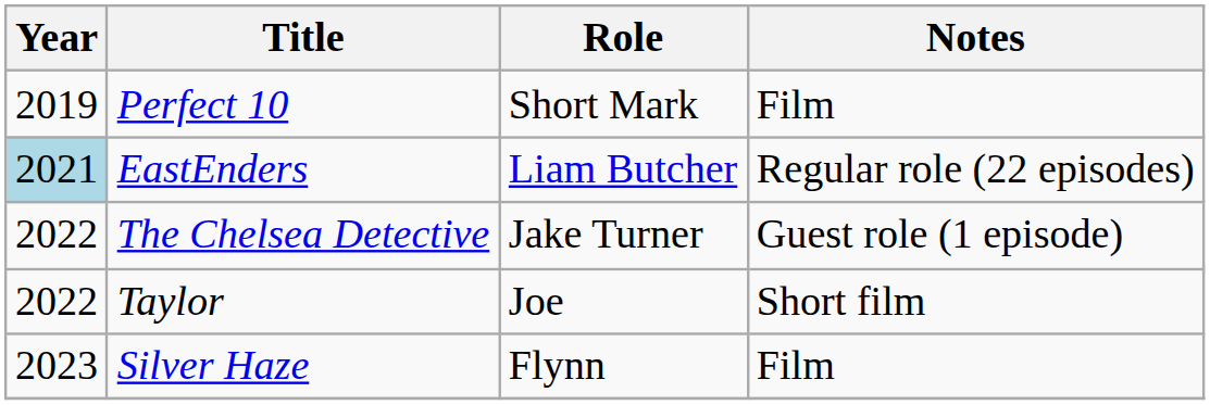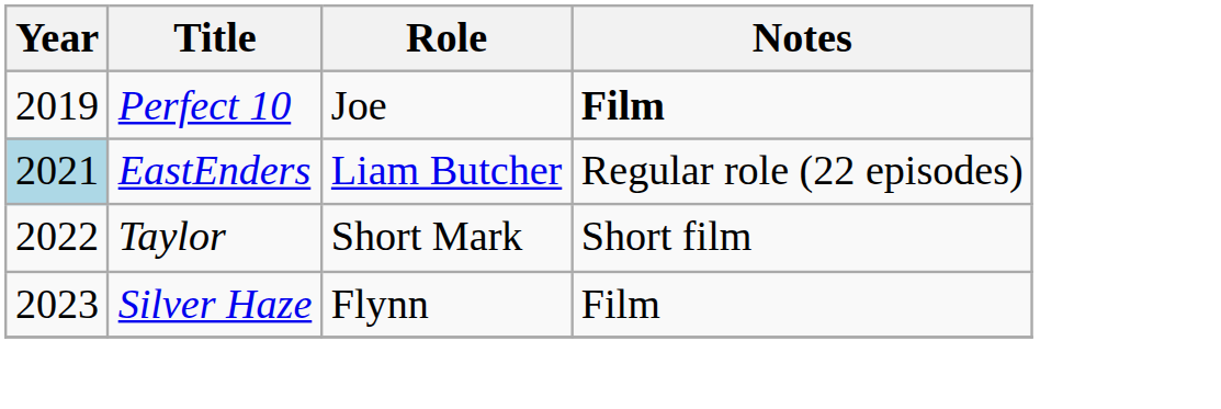Perfect 10 | Role: Short Mark -> Joe
Perfect 10 | Notes: normal -> bold
- row: 2022 | The Chelsea Detective | Jake Turner | Guest role (1 episode)
Taylor | Role: Joe -> Short Mark
